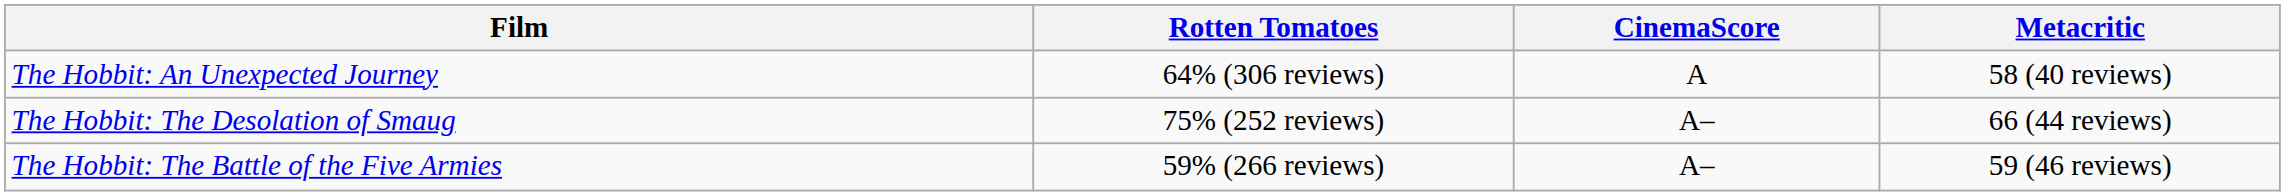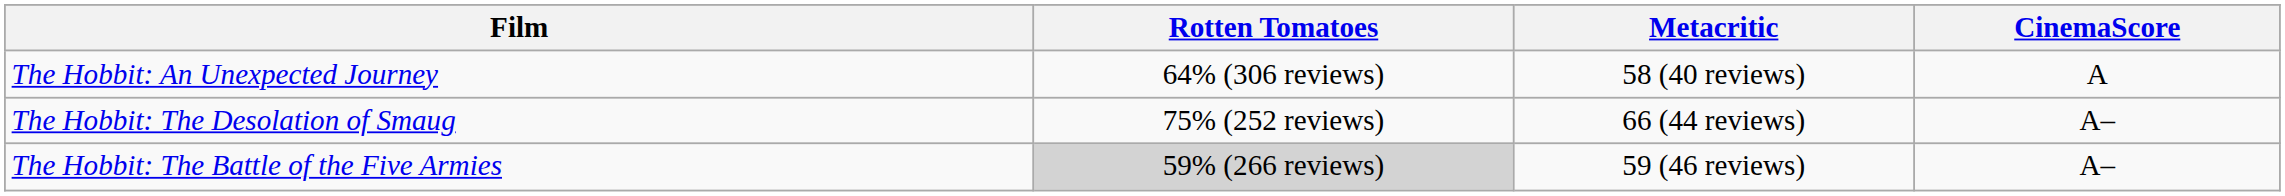columns swapped: Metacritic <-> CinemaScore
The Hobbit: The Battle of the Five Armies | Rotten Tomatoes: no background -> lightgrey background
